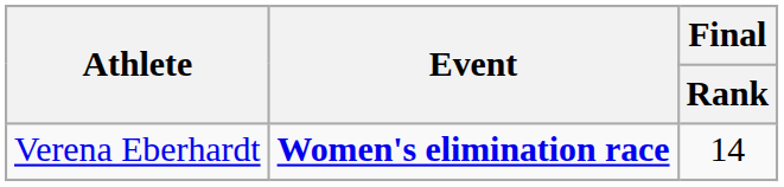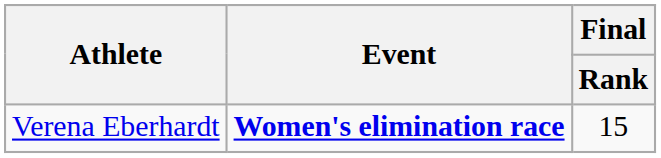Verena Eberhardt | Final / Rank: 14 -> 15
